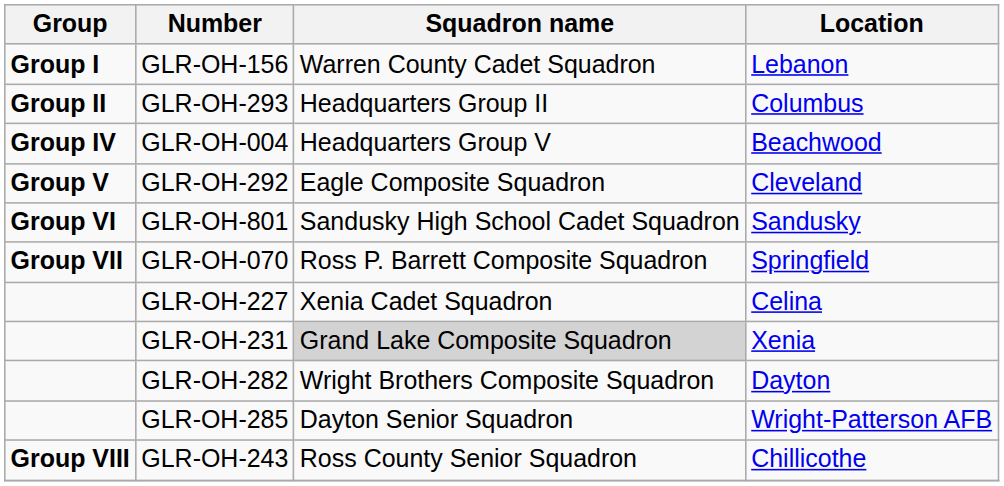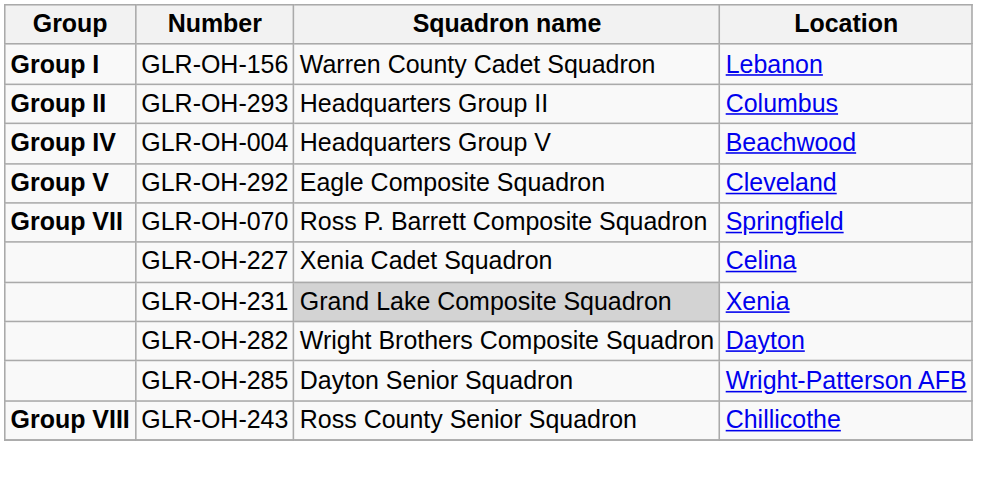- row: Group VI | GLR-OH-801 | Sandusky High School Cadet Squadron | Sandusky
